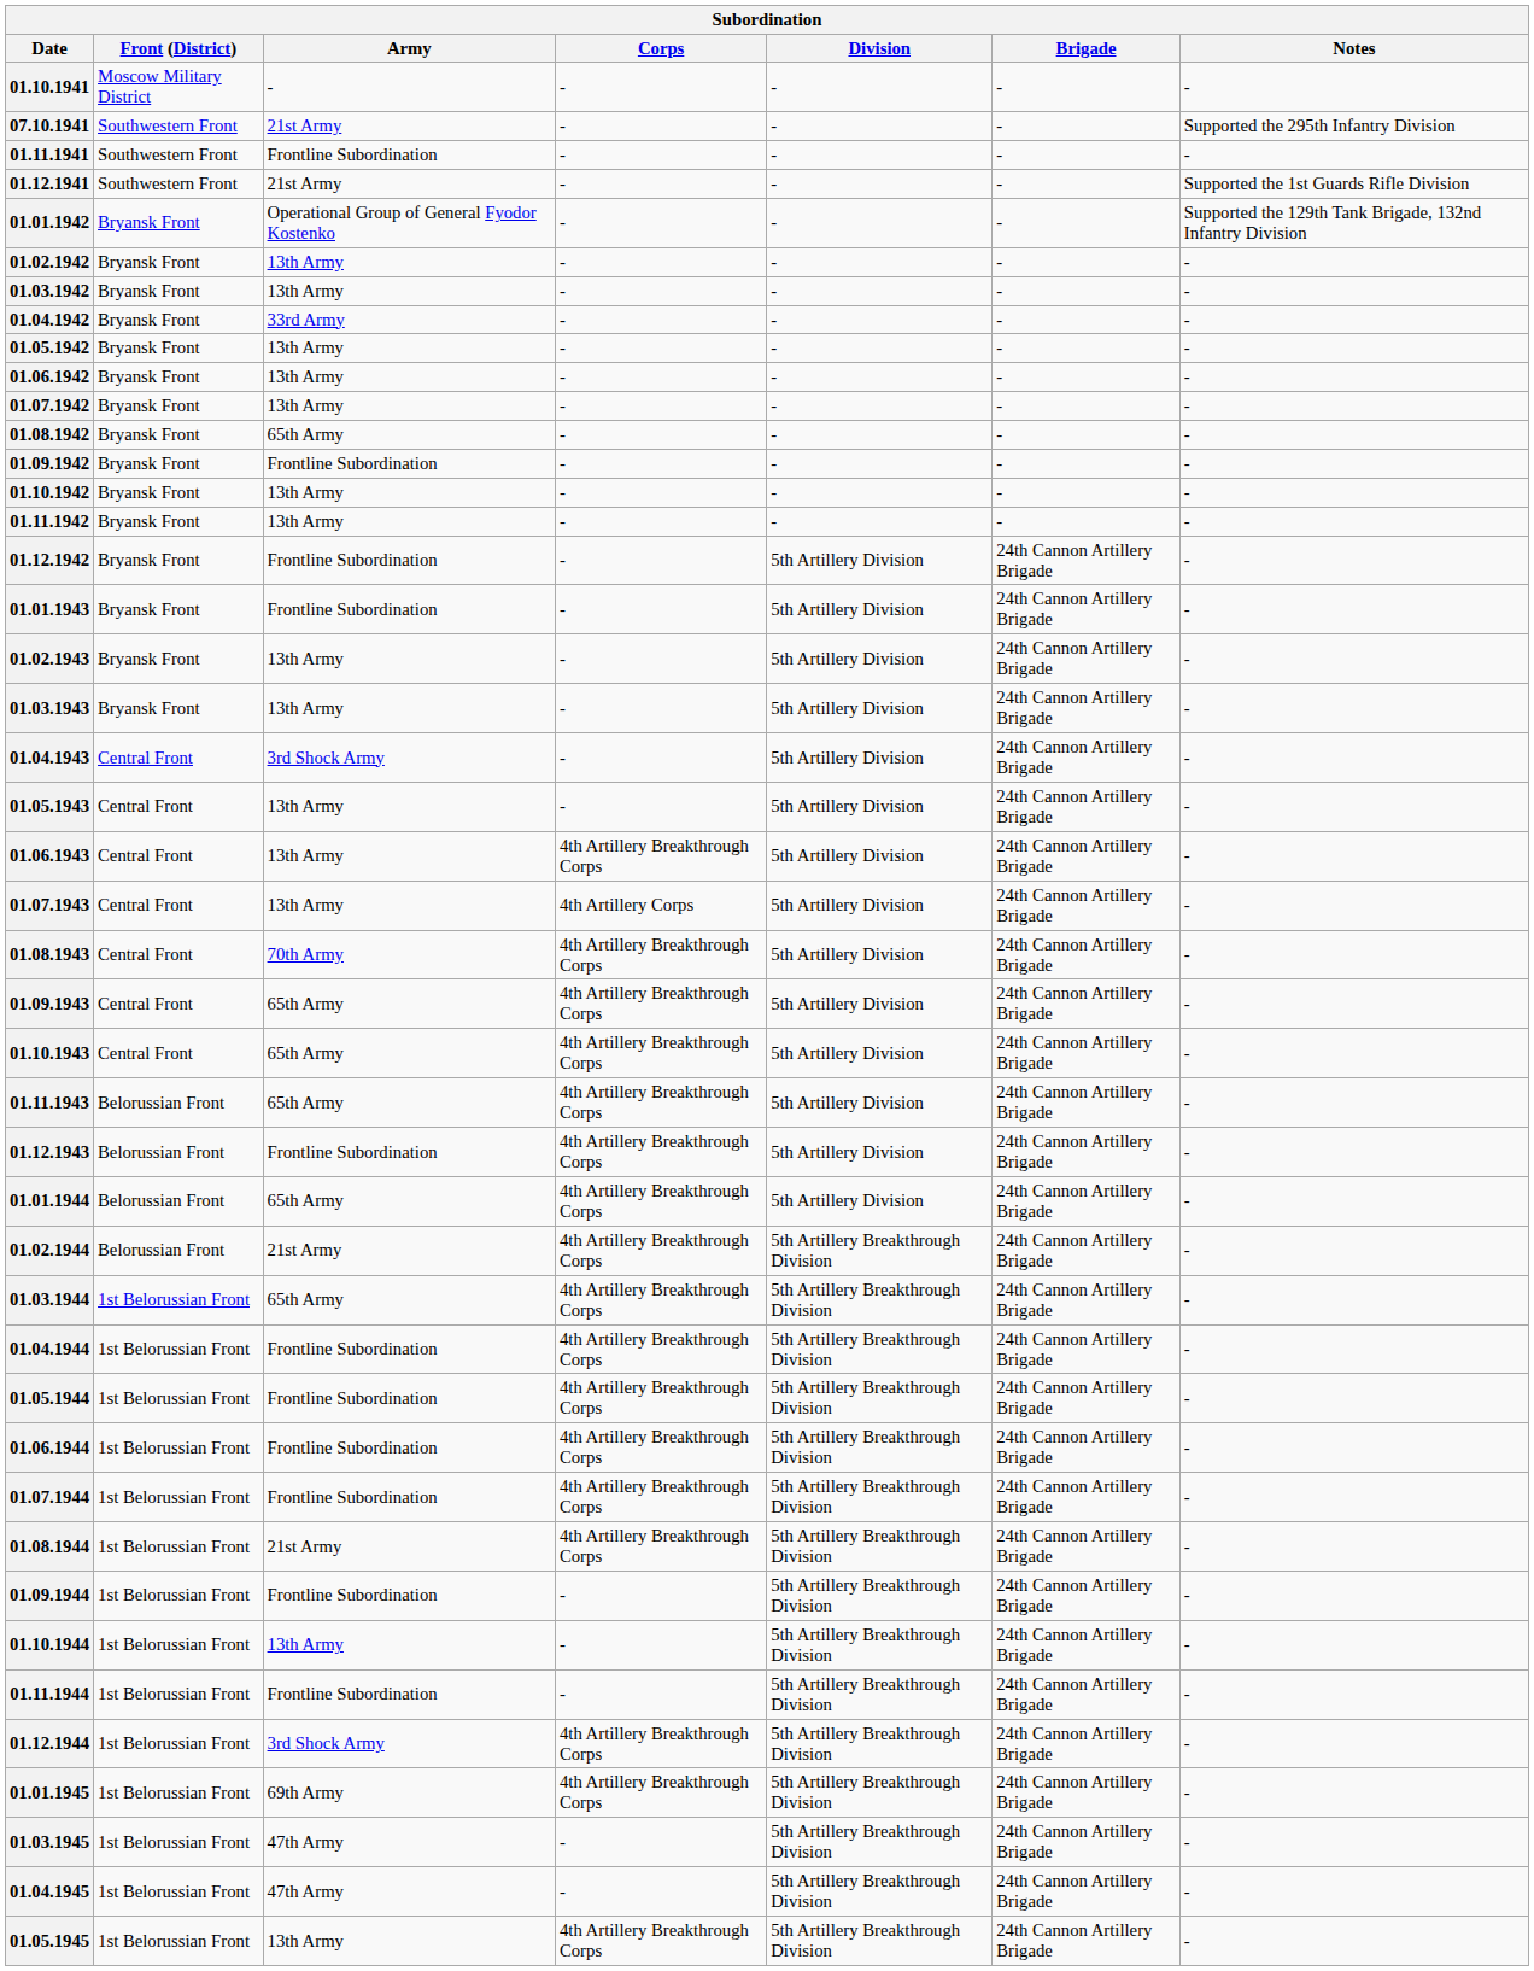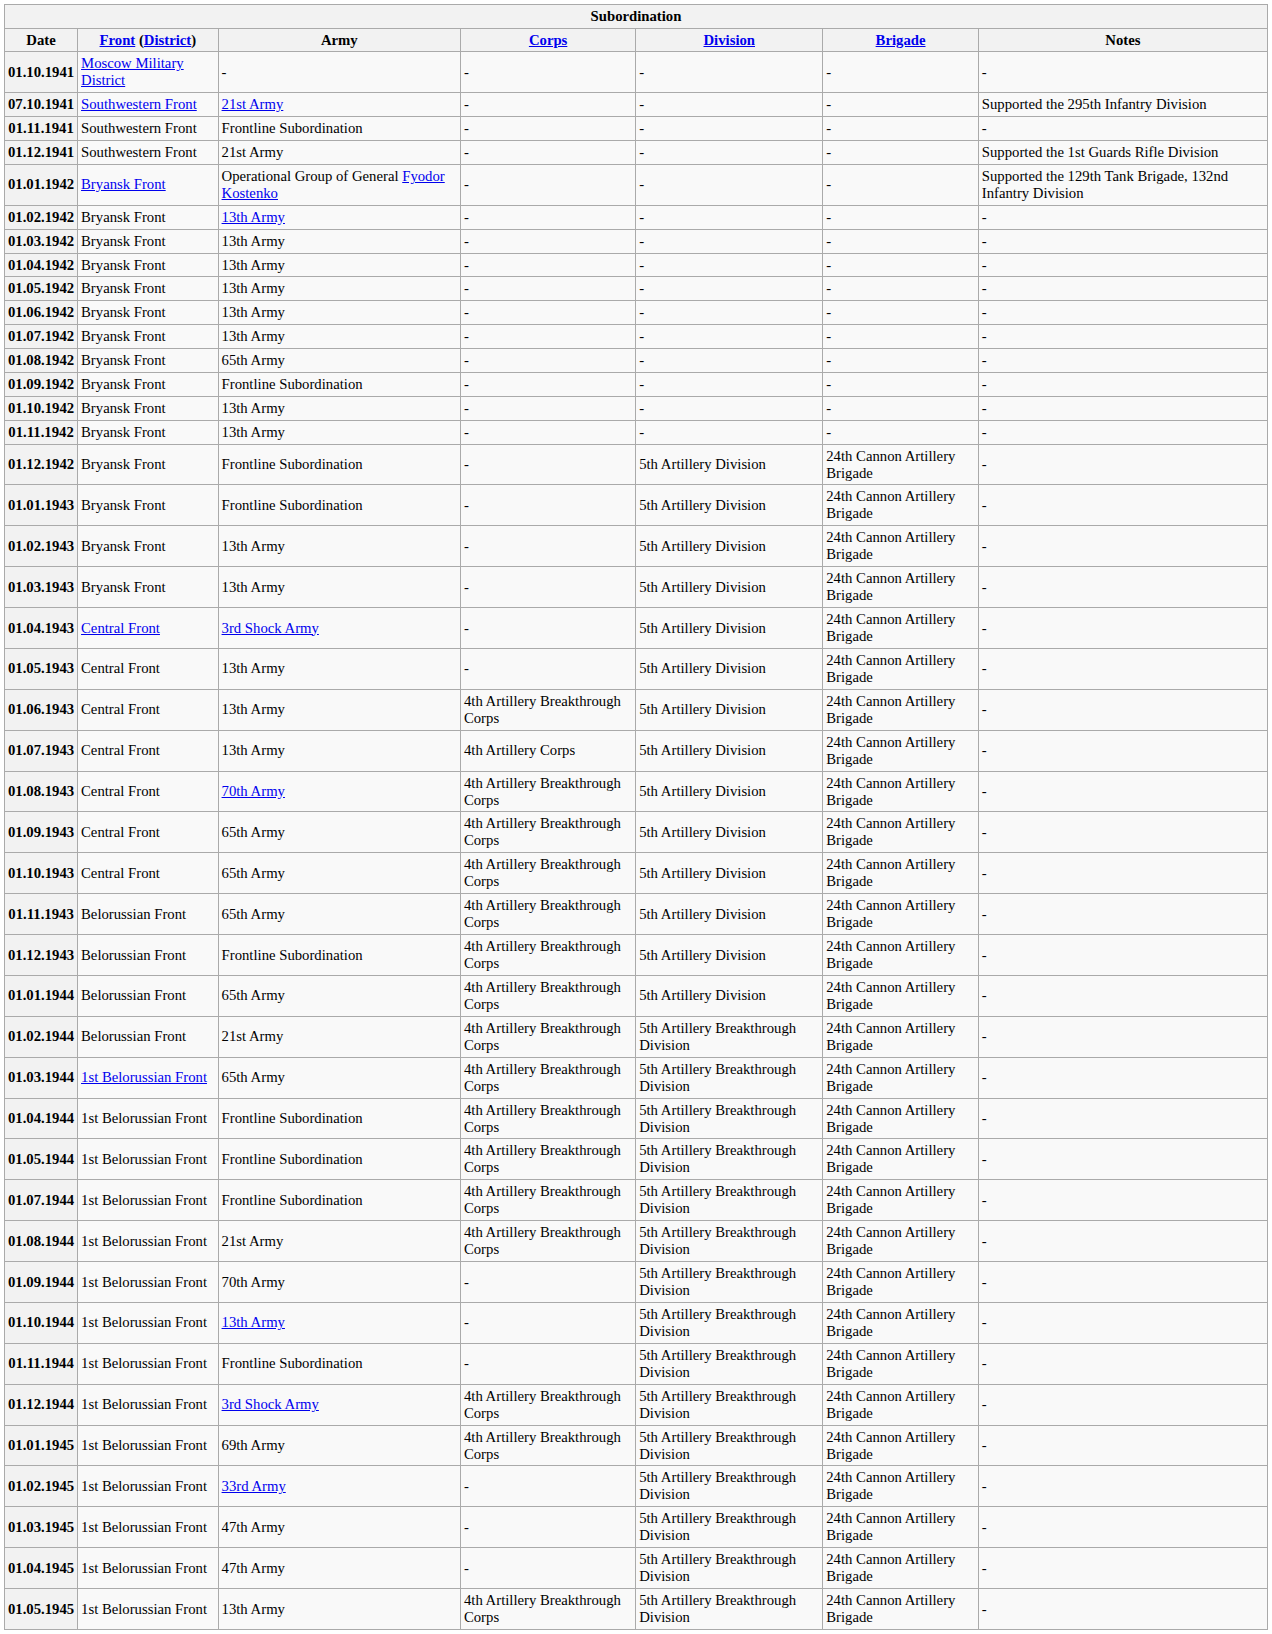01.04.1942 | Army: 33rd Army -> 13th Army
- row: 01.06.1944 | 1st Belorussian Front | Frontline Subordination | 4th Artillery Breakthrough Corps | 5th Artillery Breakthrough Division | 24th Cannon Artillery Brigade | -
01.09.1944 | Army: Frontline Subordination -> 70th Army
+ row: 01.02.1945 | 1st Belorussian Front | 33rd Army | - | 5th Artillery Breakthrough Division | 24th Cannon Artillery Brigade | -
